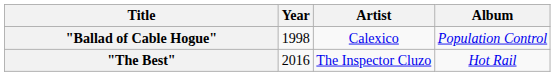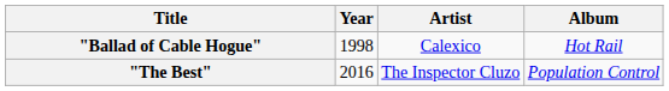"Ballad of Cable Hogue" | Album: Population Control -> Hot Rail
"The Best" | Album: Hot Rail -> Population Control
